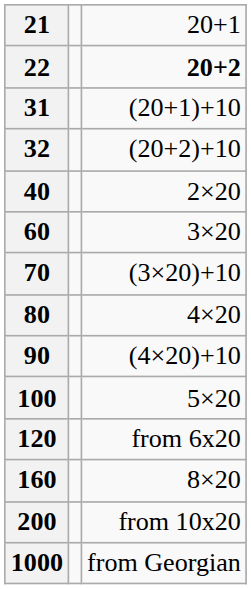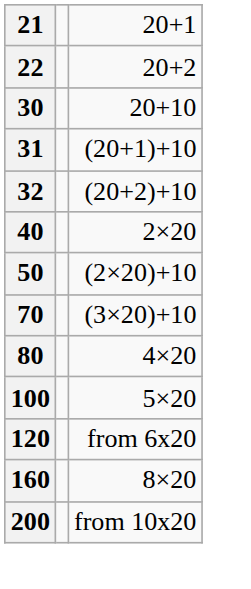22 | column 3: bold -> normal
+ row: 30 | 20+10
+ row: 50 | (2×20)+10
- row: 60 | 3×20
- row: 90 | (4×20)+10
- row: 1000 | from Georgian
